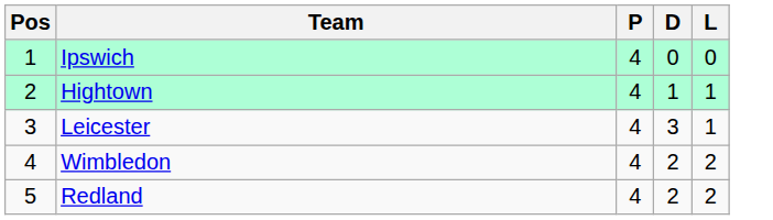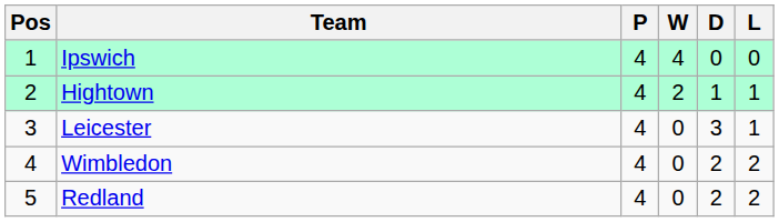+ column: W | 4 | 2 | 0 | 0 | 0
